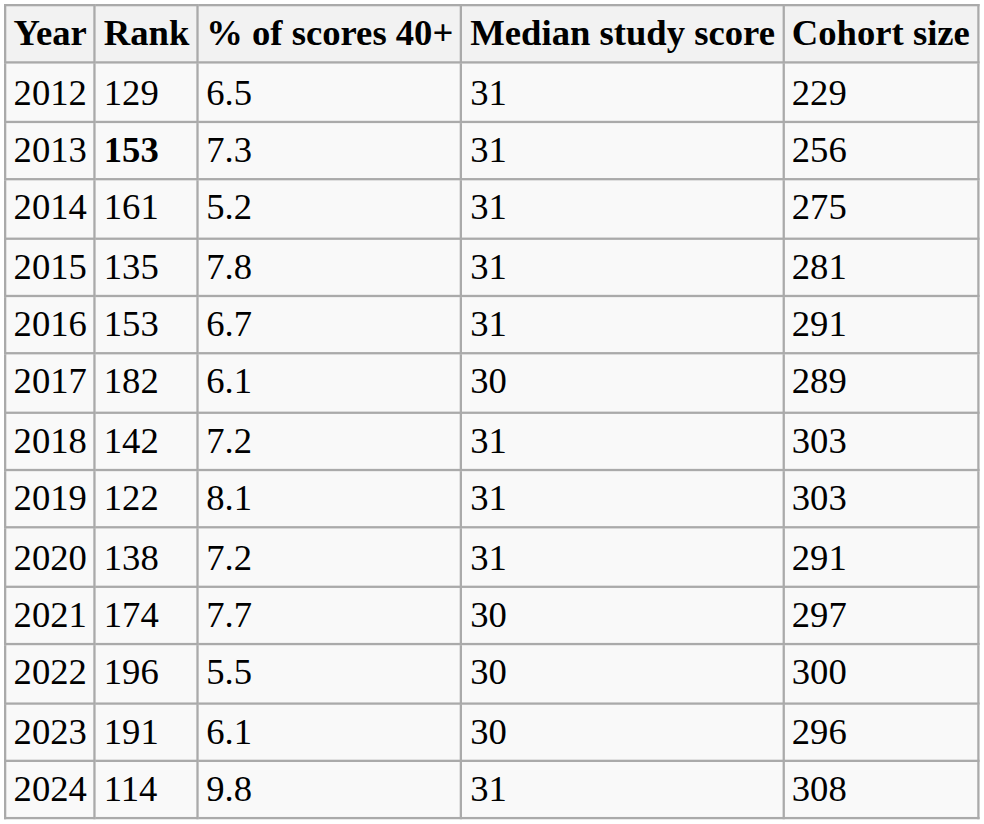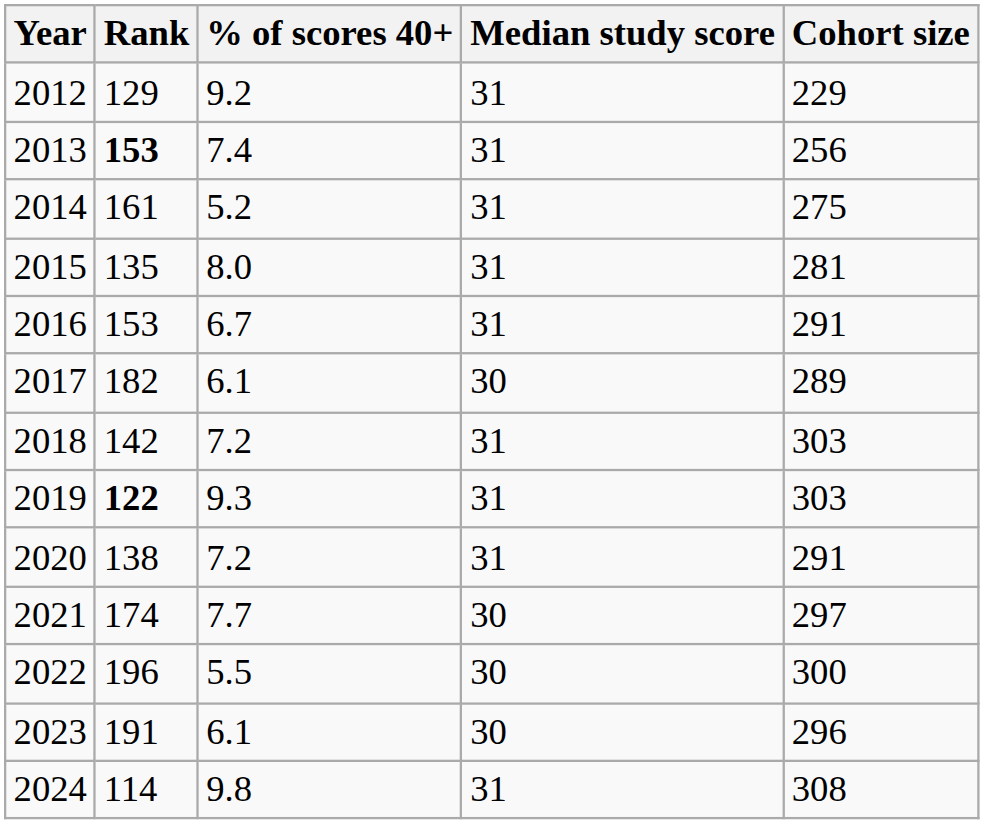2012 | % of scores 40+: 6.5 -> 9.2
2013 | % of scores 40+: 7.3 -> 7.4
2015 | % of scores 40+: 7.8 -> 8.0
2019 | Rank: normal -> bold
2019 | % of scores 40+: 8.1 -> 9.3
